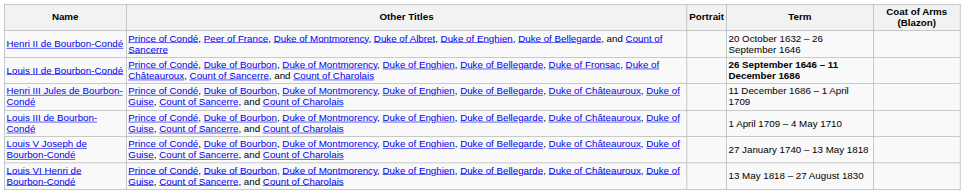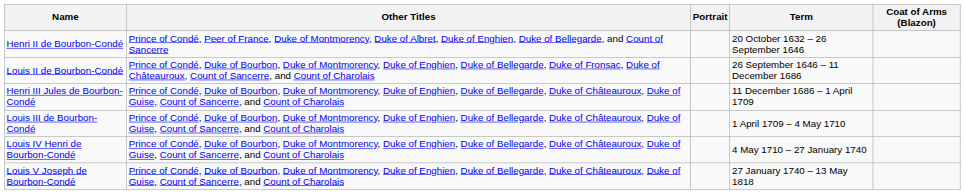Louis II de Bourbon-Condé | Term: bold -> normal
+ row: Louis IV Henri de Bourbon-Condé | Prince of Condé, Duke of Bourbon, Duke of Montmorency, Duke of Enghien, Duke of Bellegarde, Duke of Châteauroux, Duke of Guise, Count of Sancerre, and Count of Charolais | 4 May 1710 – 27 January 1740
- row: Louis VI Henri de Bourbon-Condé | Prince of Condé, Duke of Bourbon, Duke of Montmorency, Duke of Enghien, Duke of Bellegarde, Duke of Châteauroux, Duke of Guise, Count of Sancerre, and Count of Charolais | 13 May 1818 – 27 August 1830
